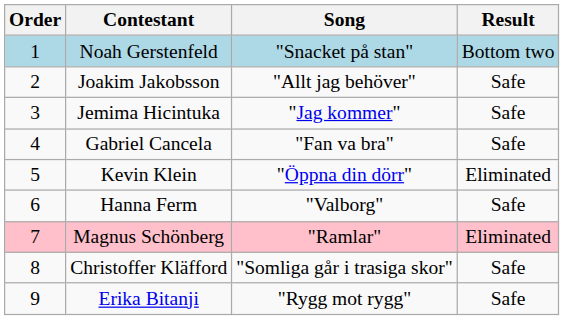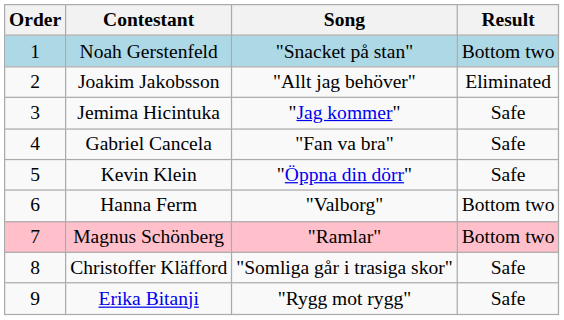Joakim Jakobsson | Result: Safe -> Eliminated
Kevin Klein | Result: Eliminated -> Safe
Hanna Ferm | Result: Safe -> Bottom two
Magnus Schönberg | Result: Eliminated -> Bottom two
